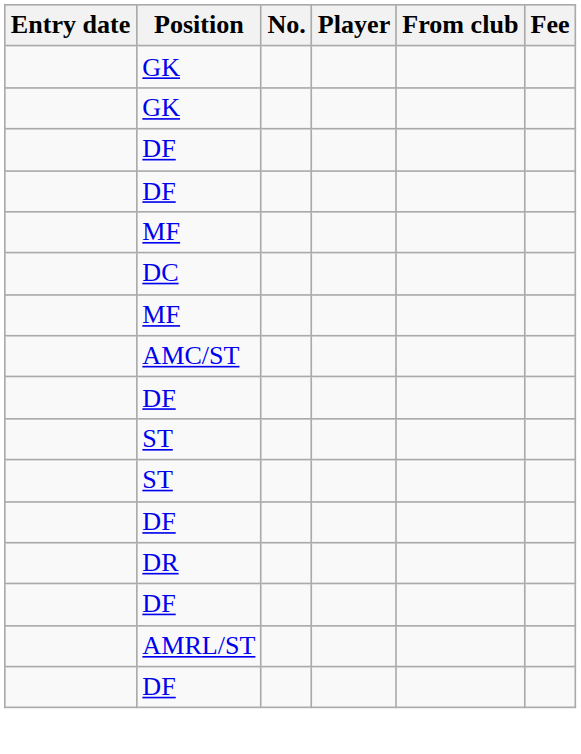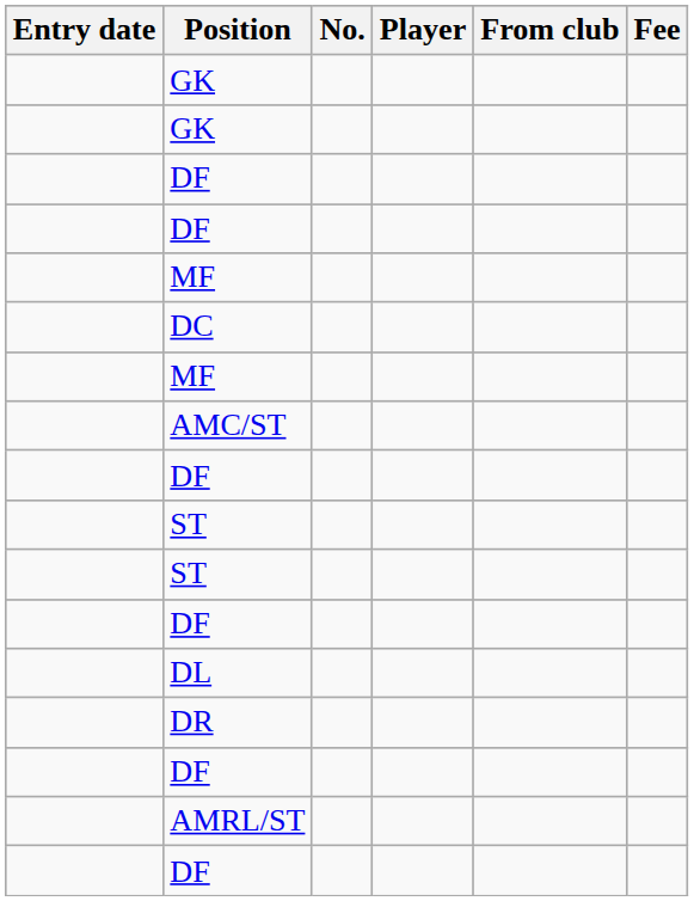+ row: DL
